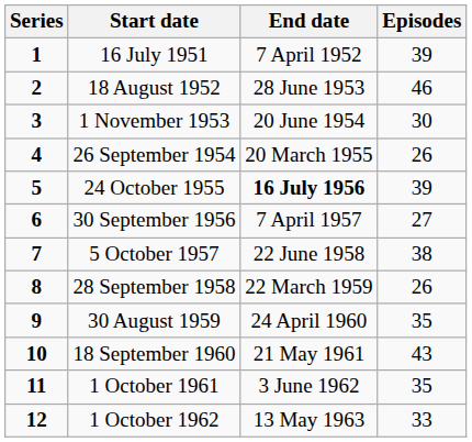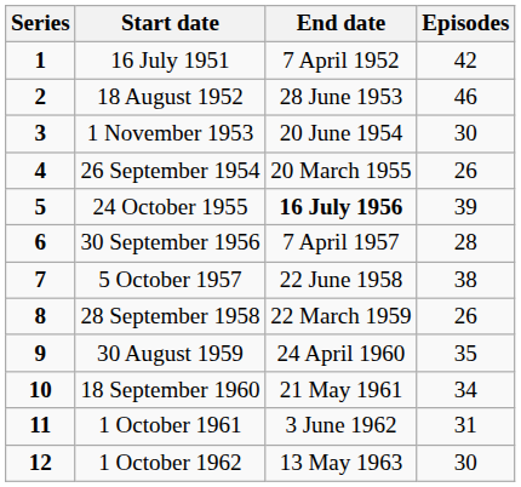16 July 1951 | Episodes: 39 -> 42
30 September 1956 | Episodes: 27 -> 28
18 September 1960 | Episodes: 43 -> 34
1 October 1961 | Episodes: 35 -> 31
1 October 1962 | Episodes: 33 -> 30
